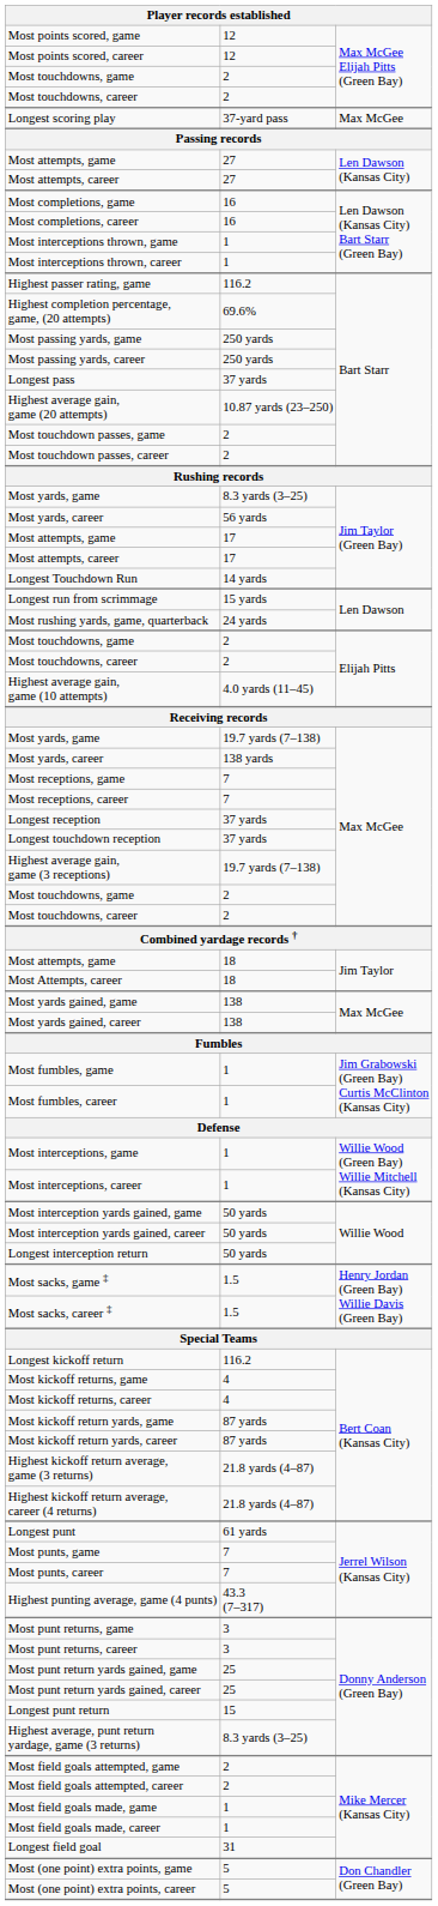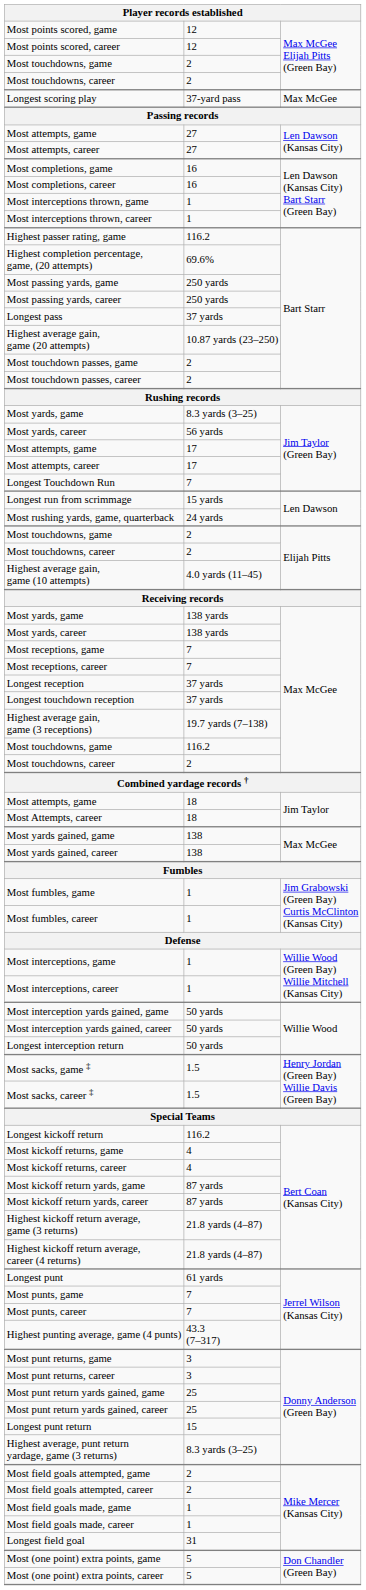Longest Touchdown Run | column 2: 14 yards -> 7
Most yards, game / Max McGee | column 2: 19.7 yards (7–138) -> 138 yards
Most touchdowns, game / Max McGee | column 2: 2 -> 116.2
